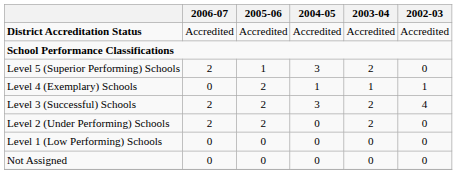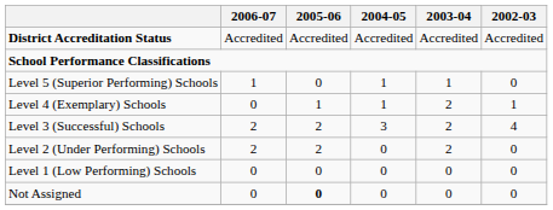Level 5 (Superior Performing) Schools | 2006-07: 2 -> 1
Level 5 (Superior Performing) Schools | 2005-06: 1 -> 0
Level 5 (Superior Performing) Schools | 2004-05: 3 -> 1
Level 5 (Superior Performing) Schools | 2003-04: 2 -> 1
Level 4 (Exemplary) Schools | 2005-06: 2 -> 1
Level 4 (Exemplary) Schools | 2003-04: 1 -> 2
Not Assigned | 2005-06: normal -> bold
